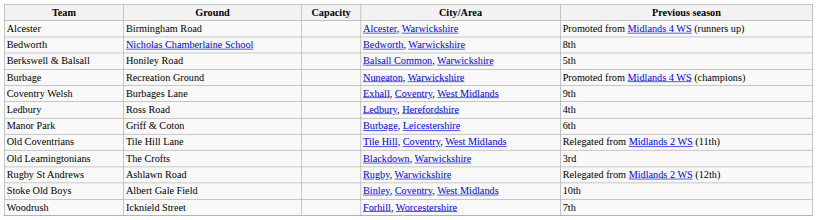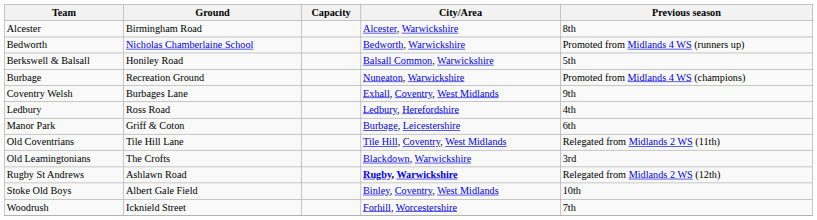Alcester | Previous season: Promoted from Midlands 4 WS (runners up) -> 8th
Bedworth | Previous season: 8th -> Promoted from Midlands 4 WS (runners up)
Rugby St Andrews | City/Area: normal -> bold
